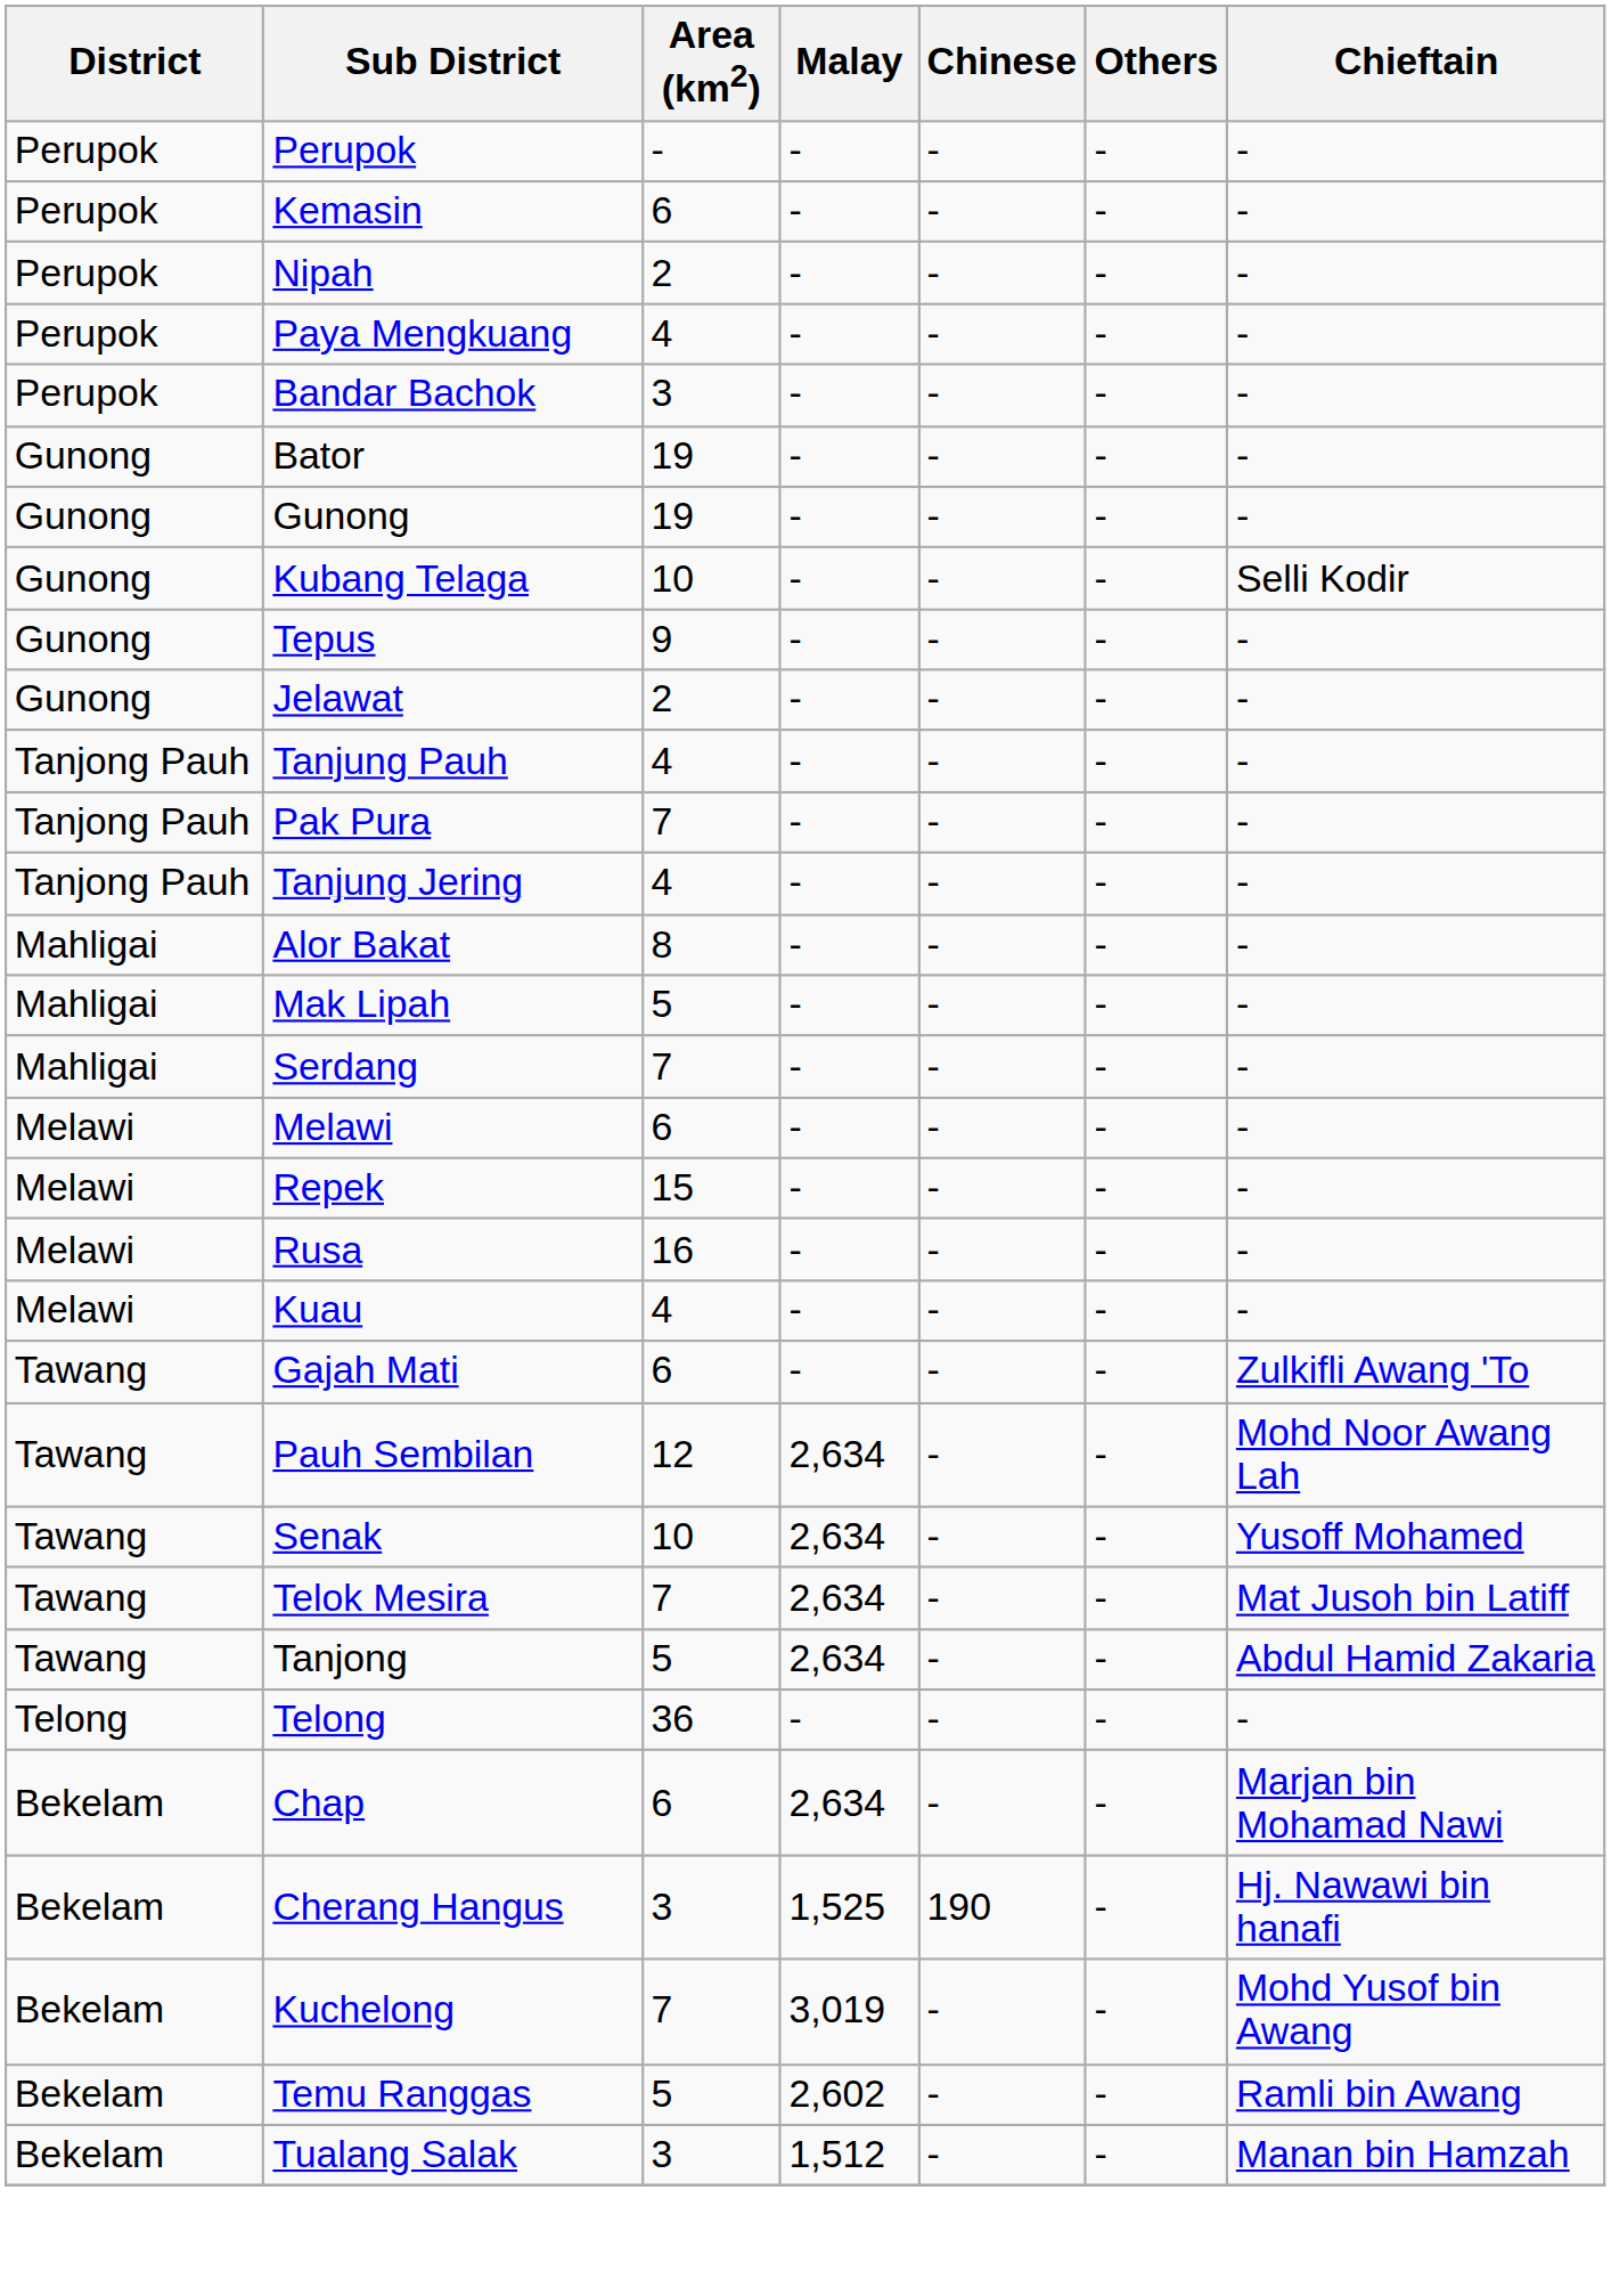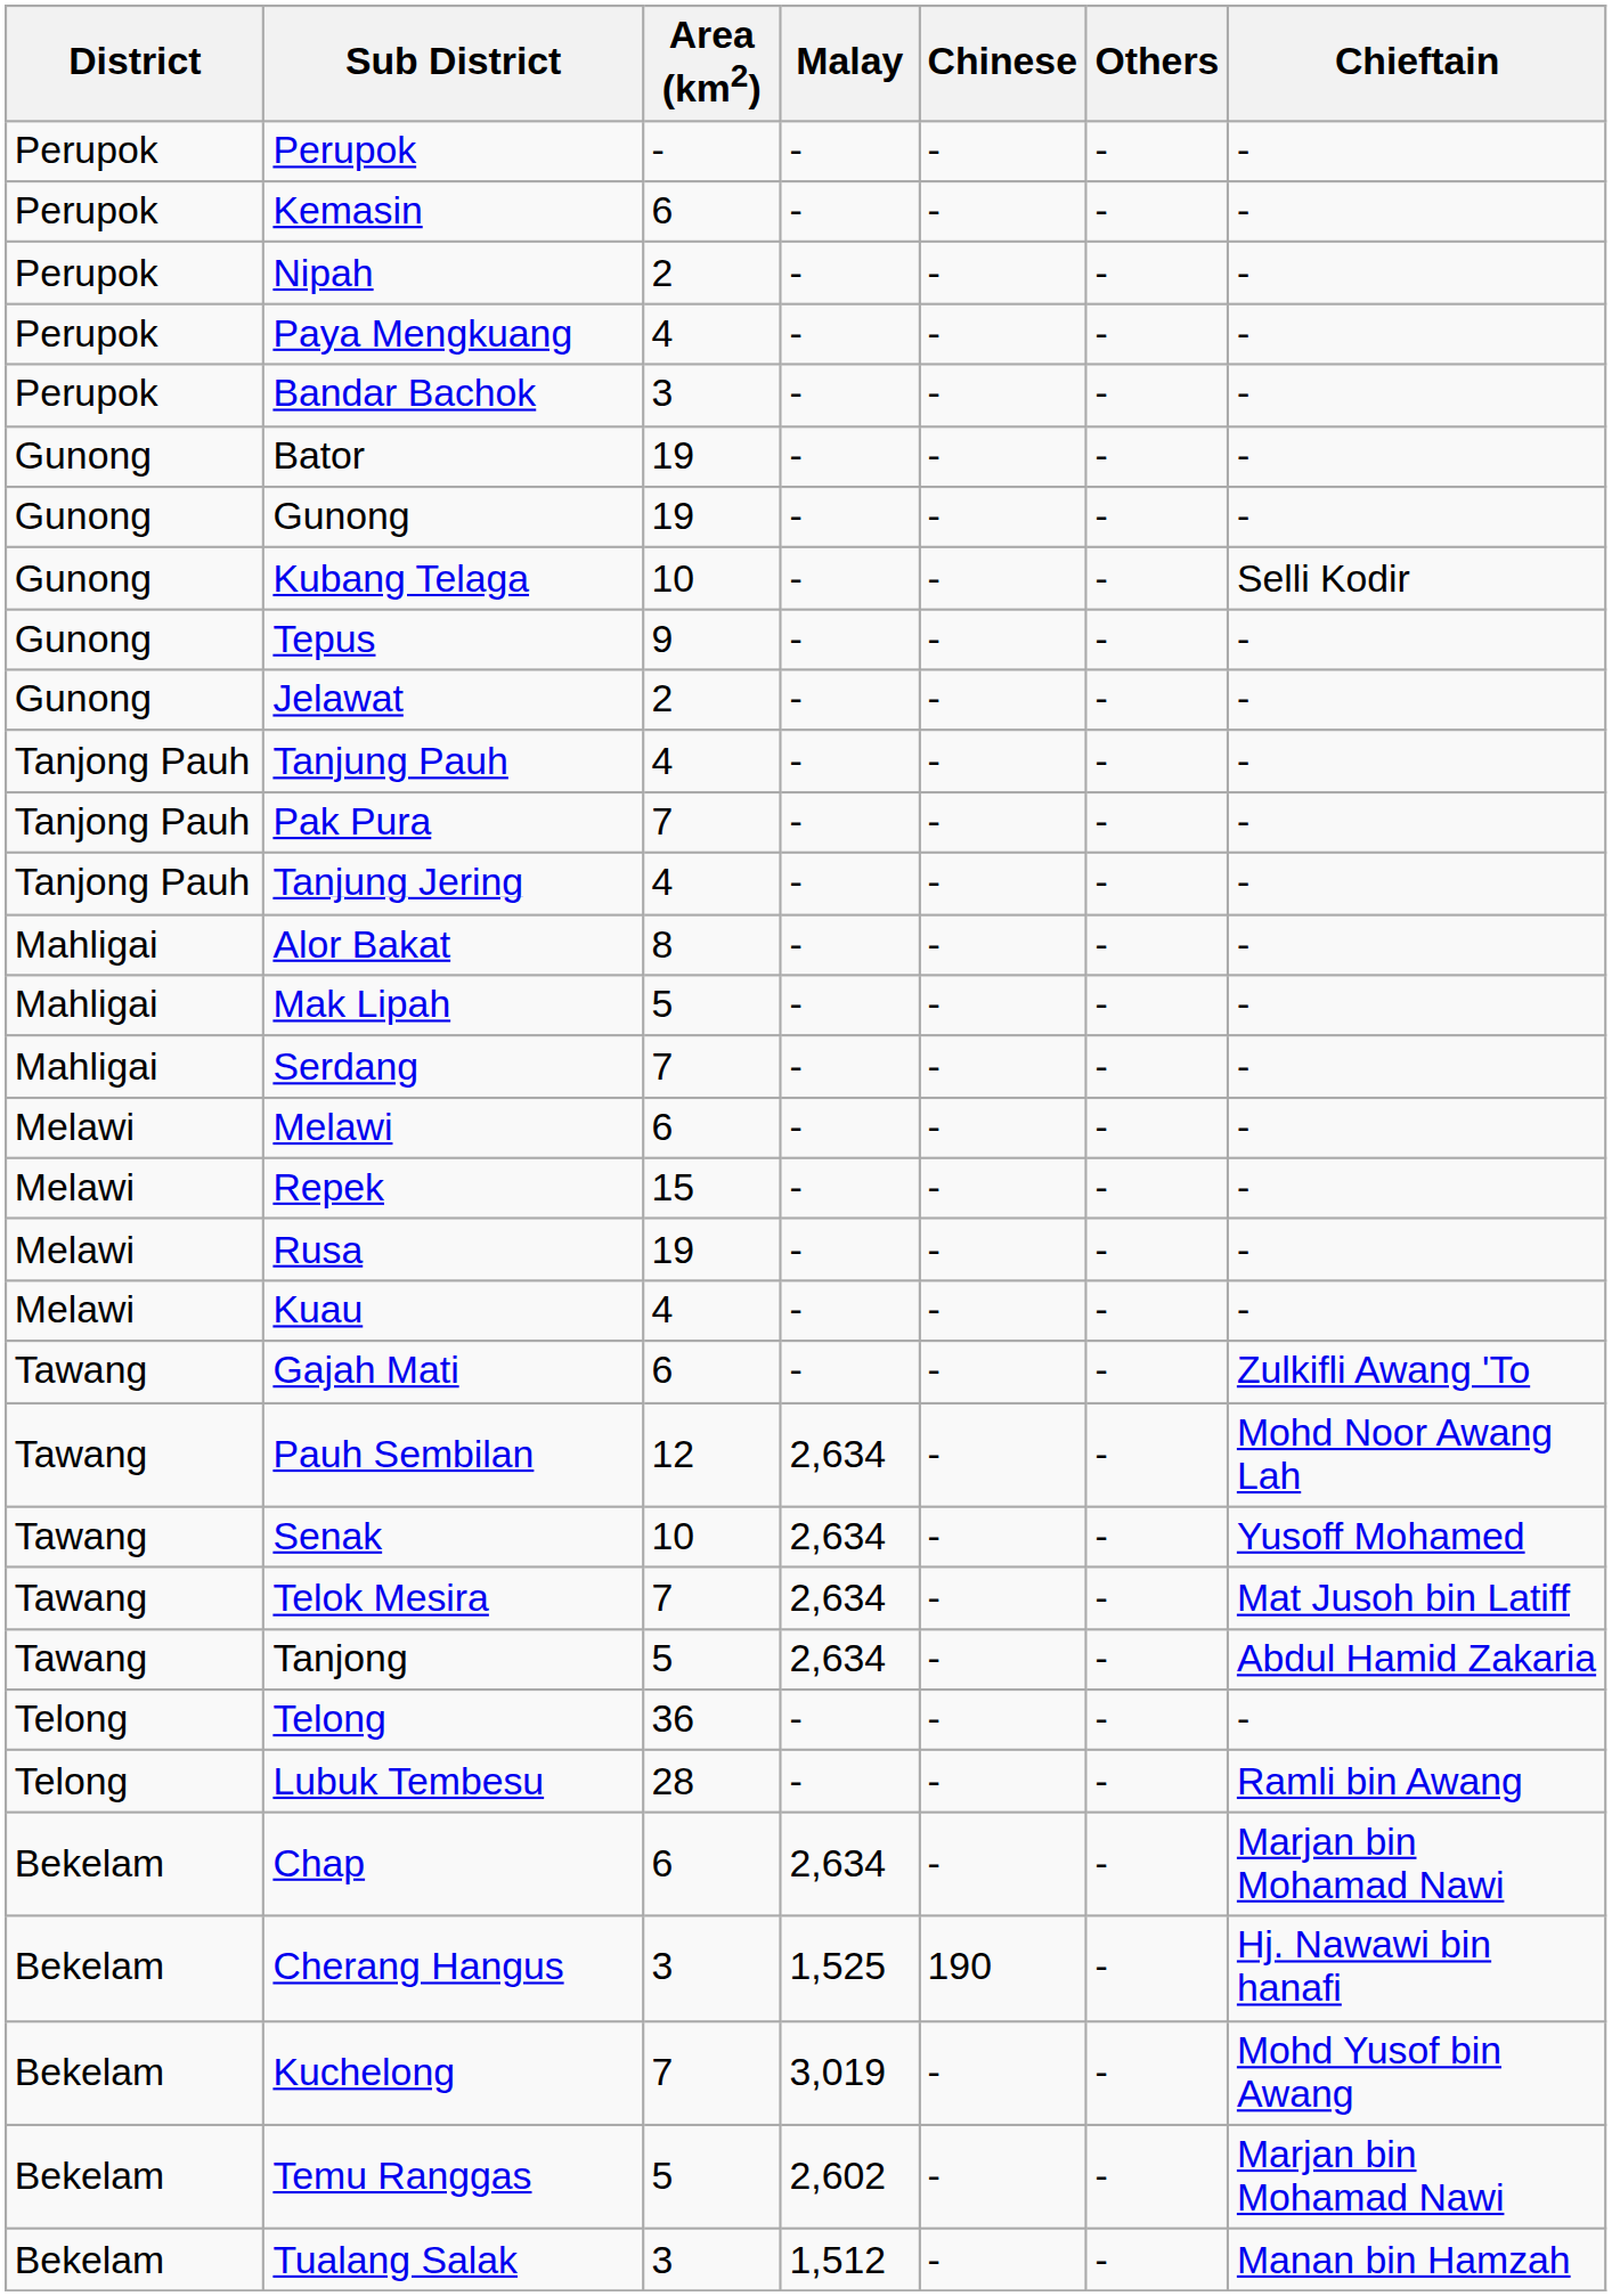Rusa | Area (km2): 16 -> 19
+ row: Telong | Lubuk Tembesu | 28 | - | - | - | Ramli bin Awang
Temu Ranggas | Chieftain: Ramli bin Awang -> Marjan bin Mohamad Nawi
